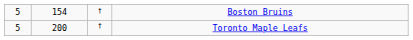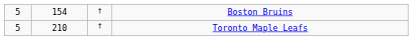Toronto Maple Leafs | column 2: 200 -> 210
